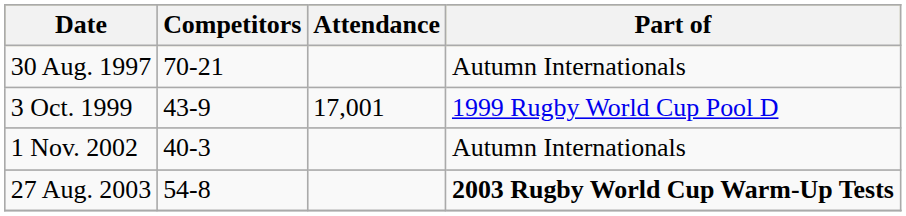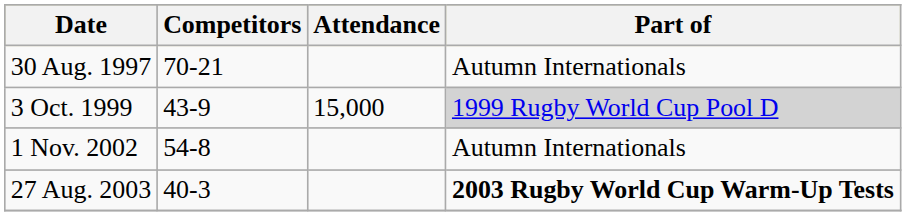3 Oct. 1999 | Attendance: 17,001 -> 15,000
3 Oct. 1999 | Part of: no background -> lightgrey background
1 Nov. 2002 | Competitors: 40-3 -> 54-8
27 Aug. 2003 | Competitors: 54-8 -> 40-3
